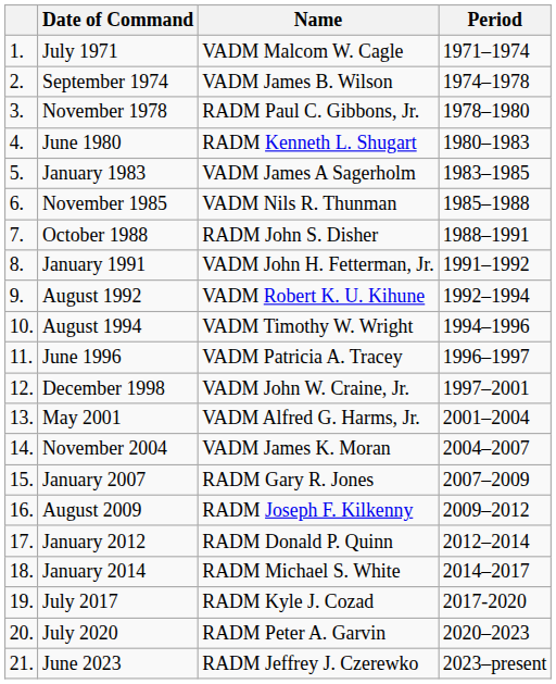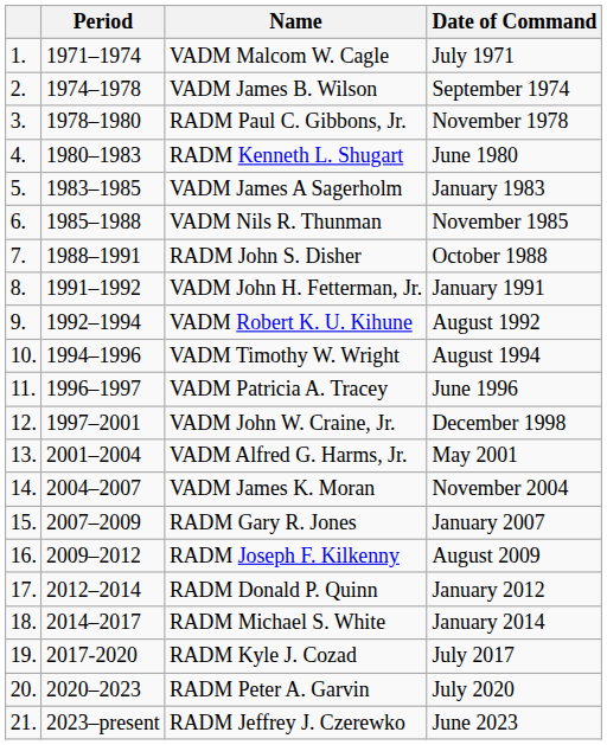columns swapped: Period <-> Date of Command
